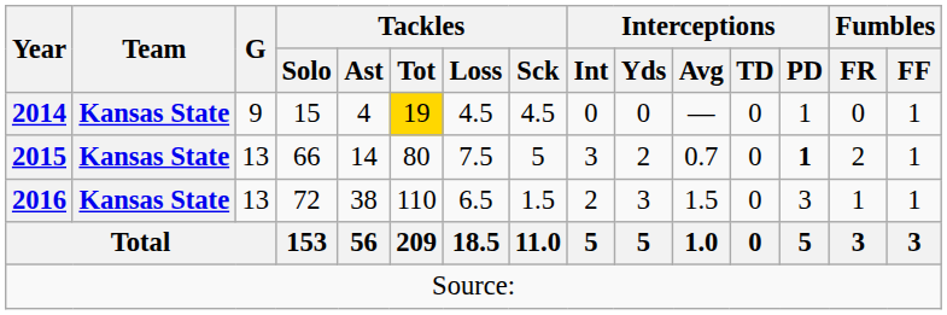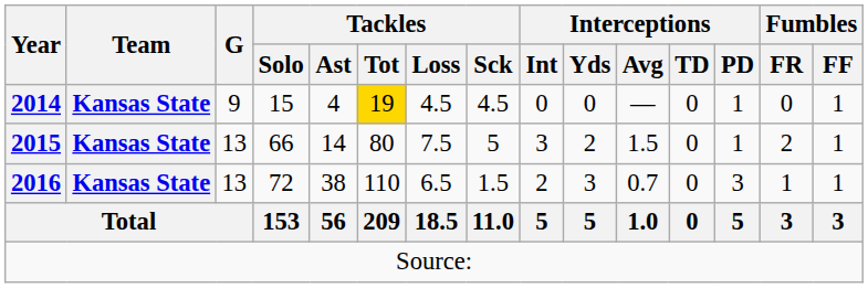2015 | Interceptions / Avg: 0.7 -> 1.5
2015 | Interceptions / PD: bold -> normal
2016 | Interceptions / Avg: 1.5 -> 0.7
